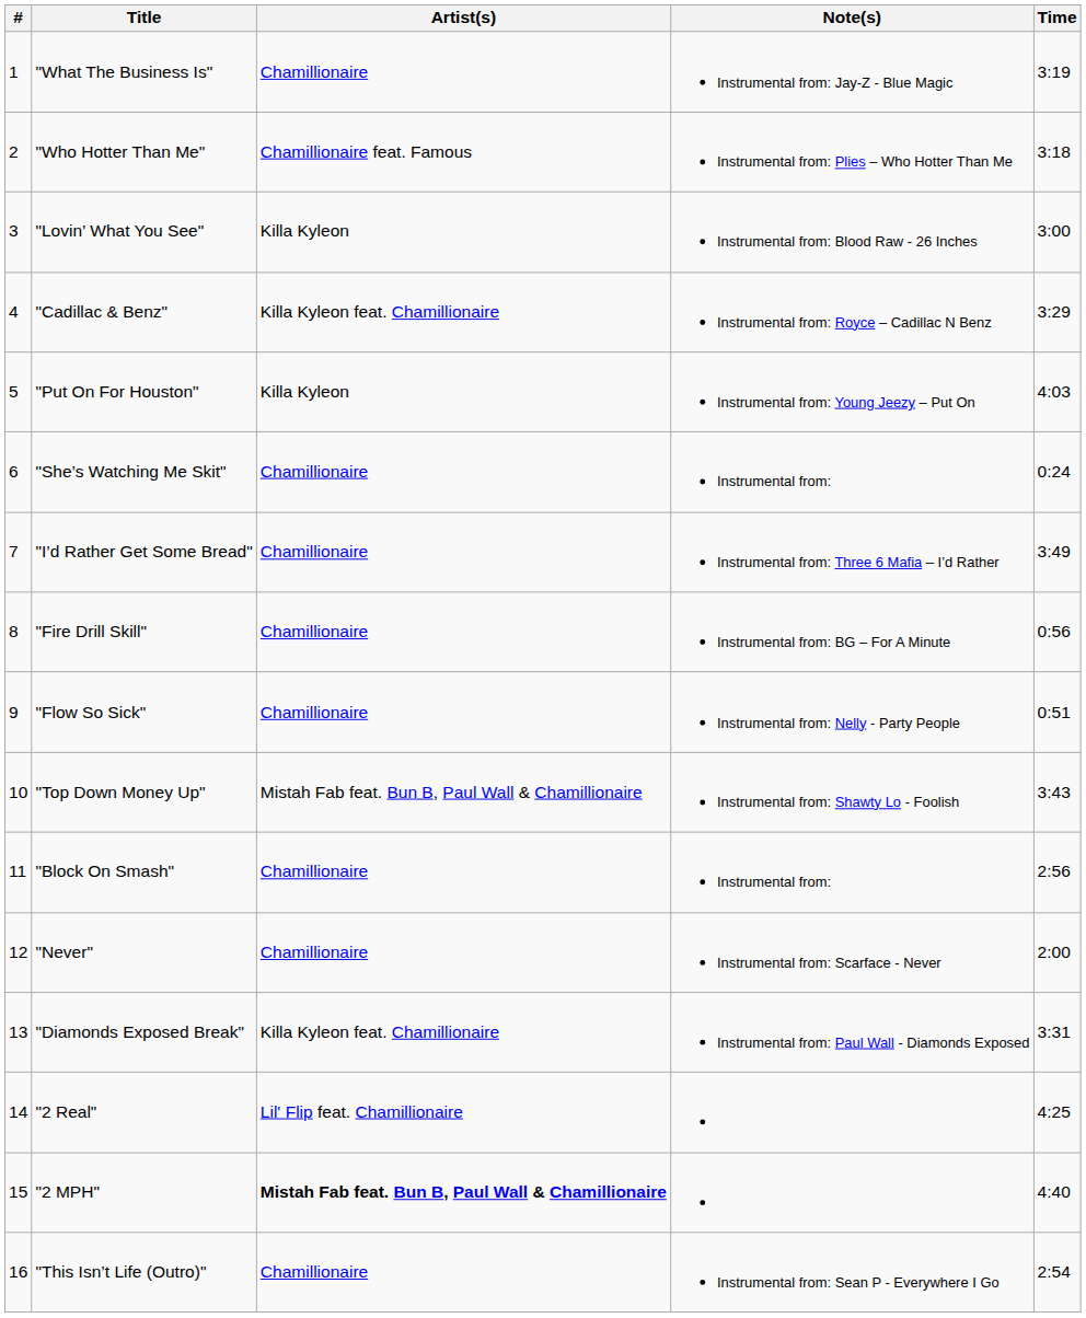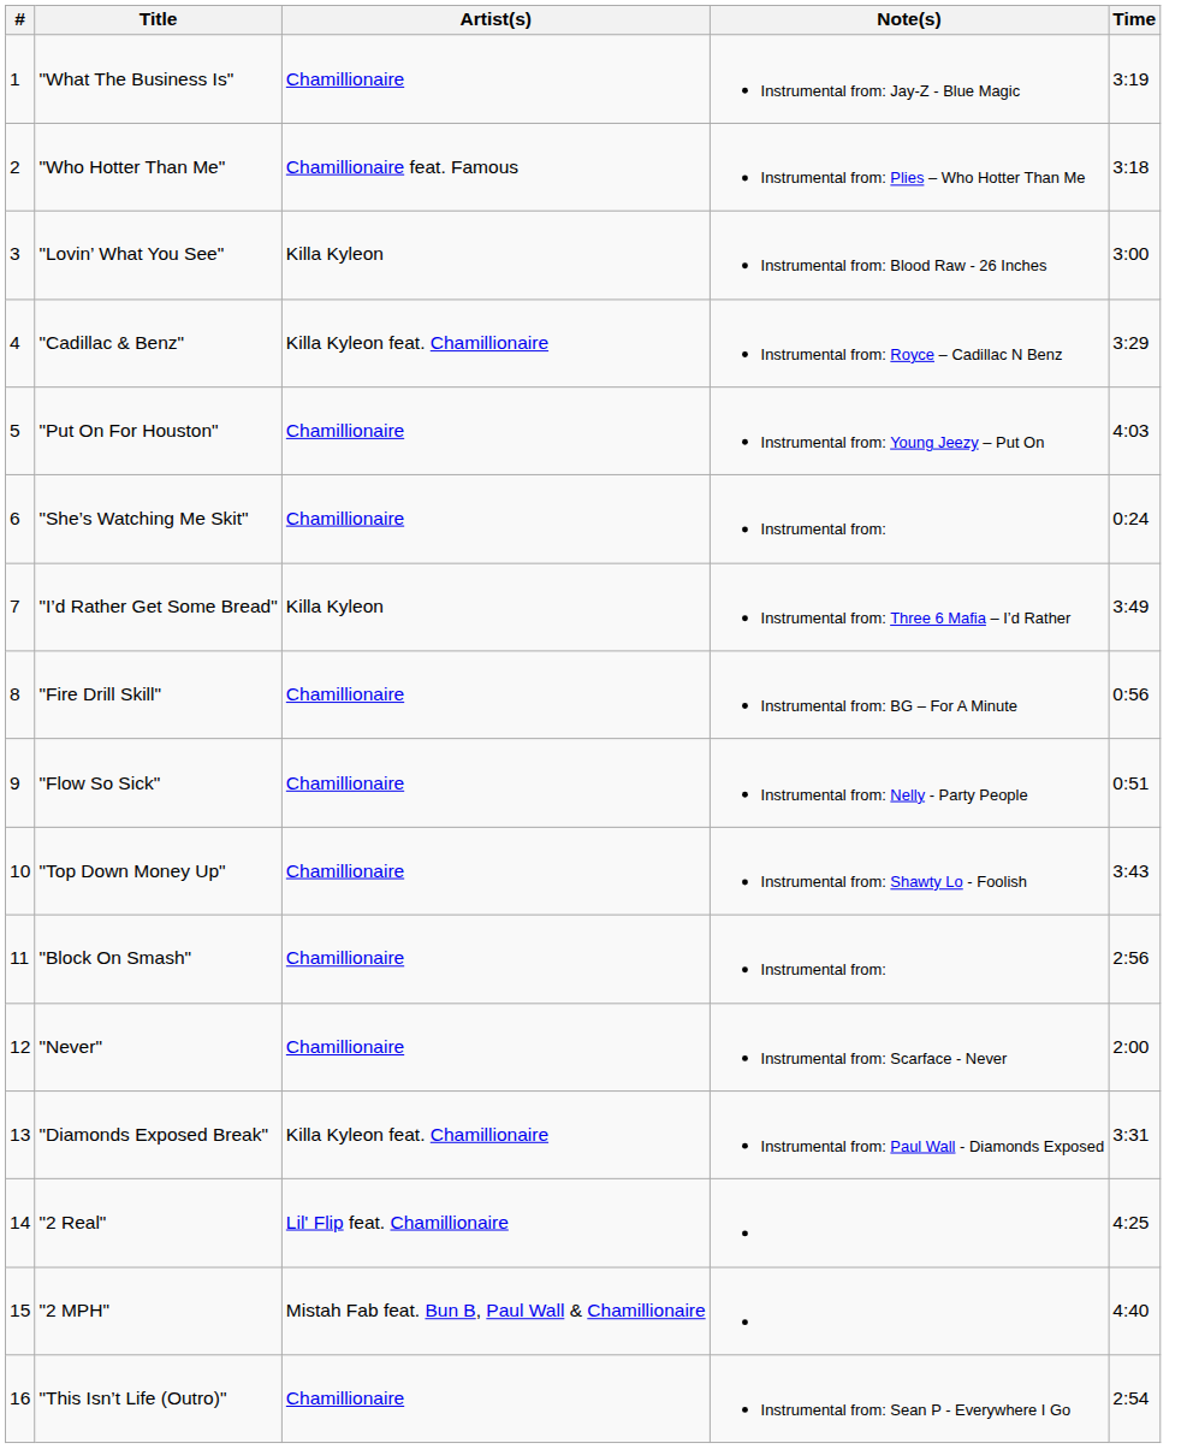"Put On For Houston" | Artist(s): Killa Kyleon -> Chamillionaire
"I’d Rather Get Some Bread" | Artist(s): Chamillionaire -> Killa Kyleon
"Top Down Money Up" | Artist(s): Mistah Fab feat. Bun B, Paul Wall & Chamillionaire -> Chamillionaire
"2 MPH" | Artist(s): bold -> normal
